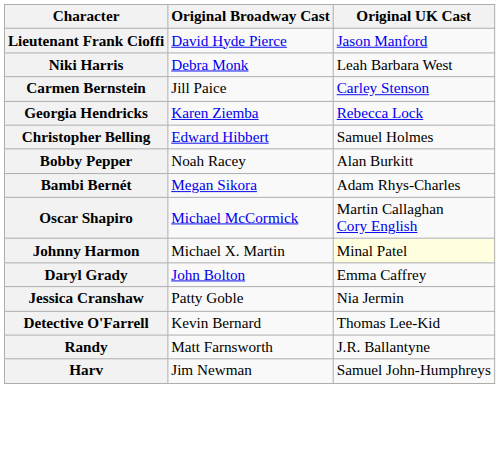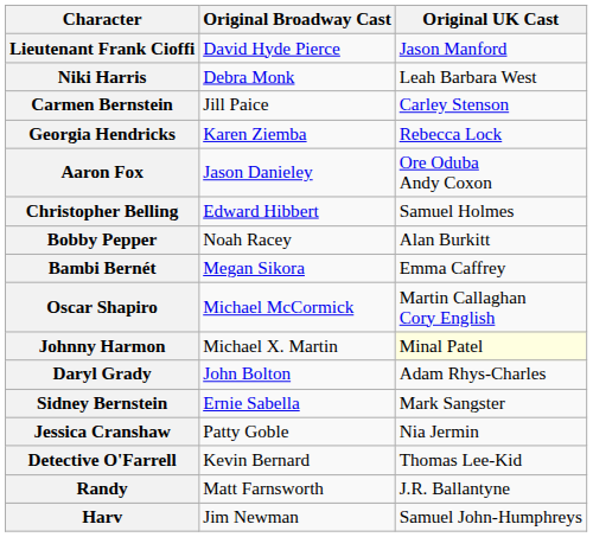+ row: Aaron Fox | Jason Danieley | Ore Oduba Andy Coxon
Bambi Bernét | Original UK Cast: Adam Rhys-Charles -> Emma Caffrey
Daryl Grady | Original UK Cast: Emma Caffrey -> Adam Rhys-Charles
+ row: Sidney Bernstein | Ernie Sabella | Mark Sangster
